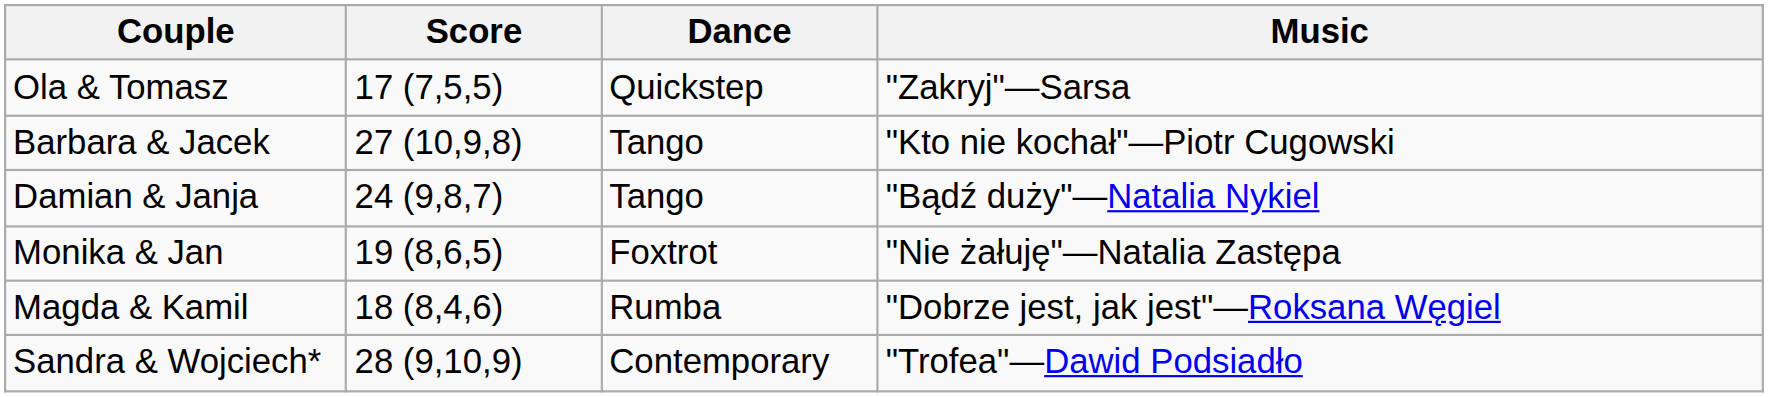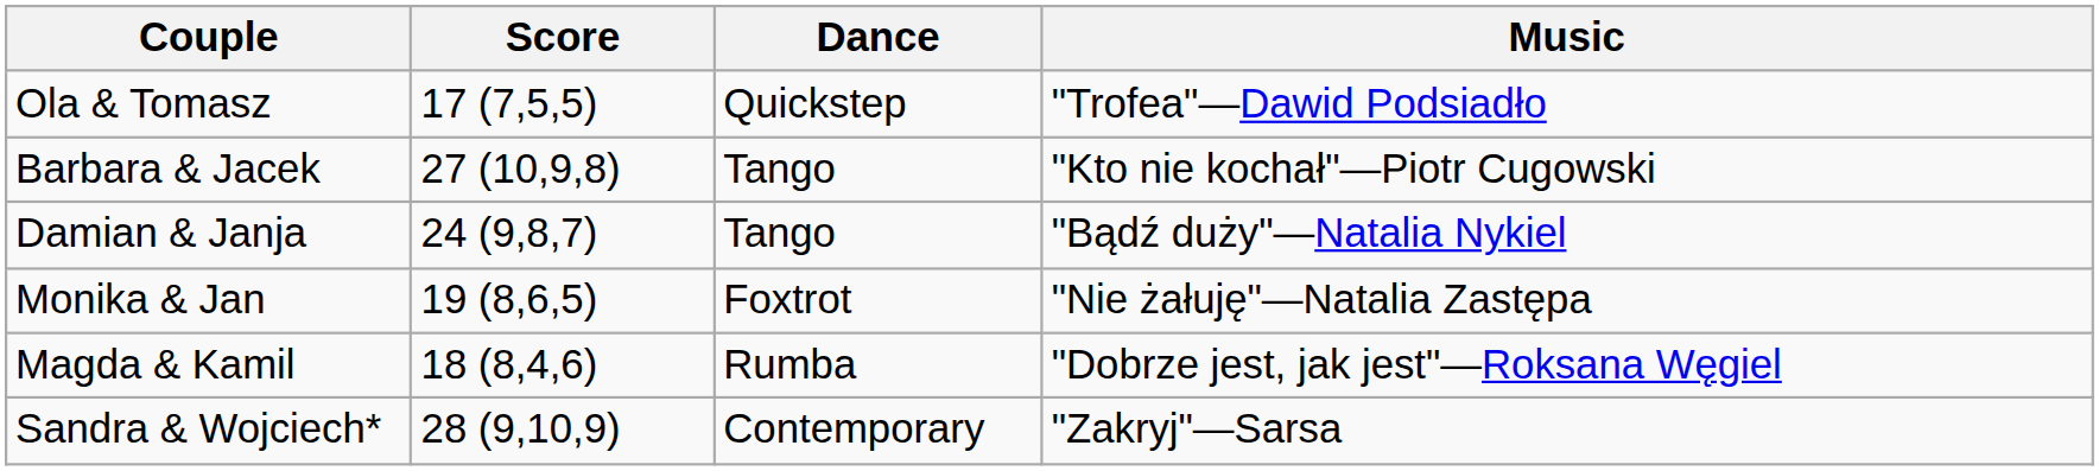Ola & Tomasz | Music: "Zakryj"—Sarsa -> "Trofea"—Dawid Podsiadło
Sandra & Wojciech* | Music: "Trofea"—Dawid Podsiadło -> "Zakryj"—Sarsa
